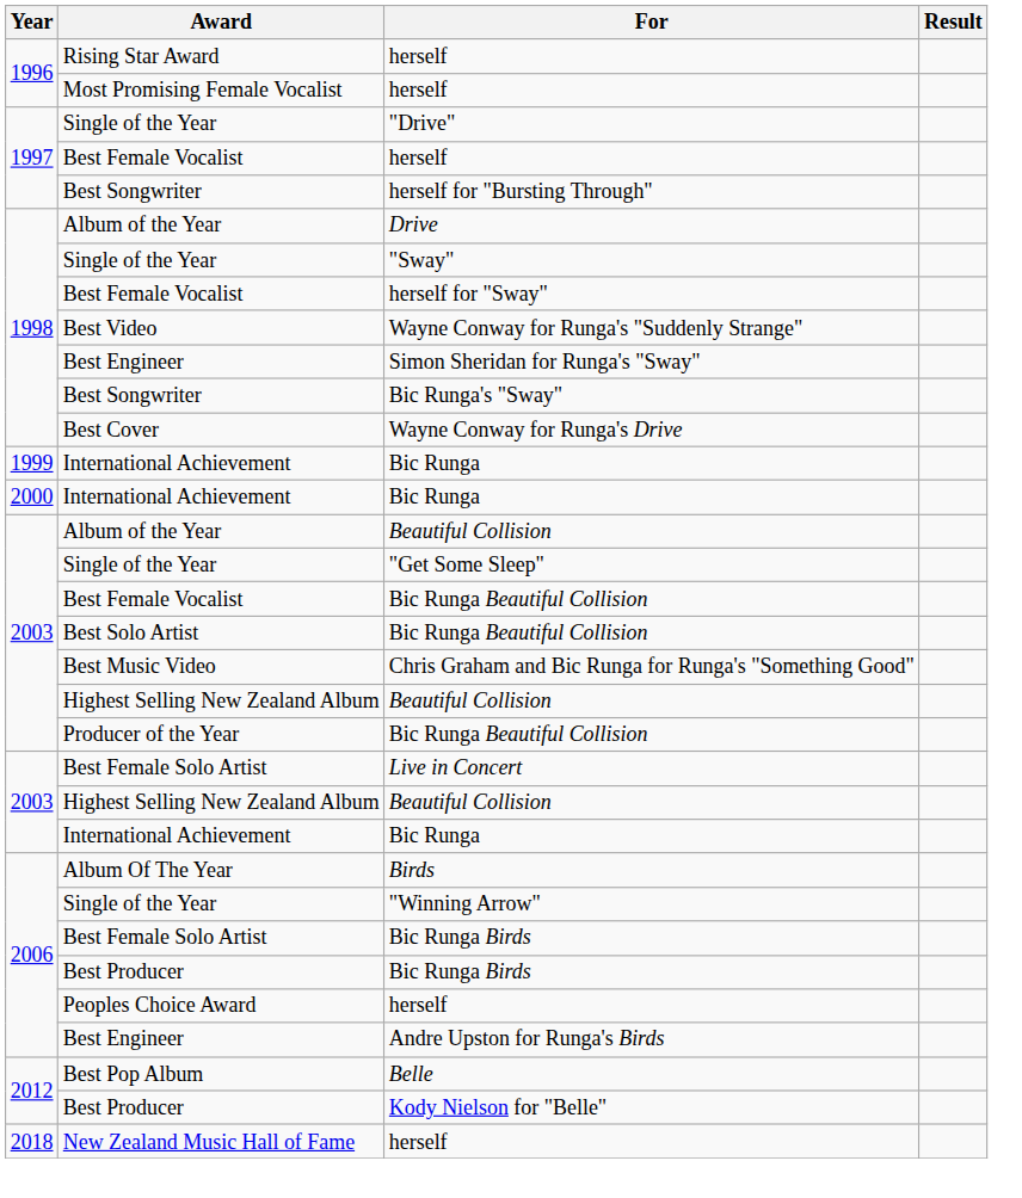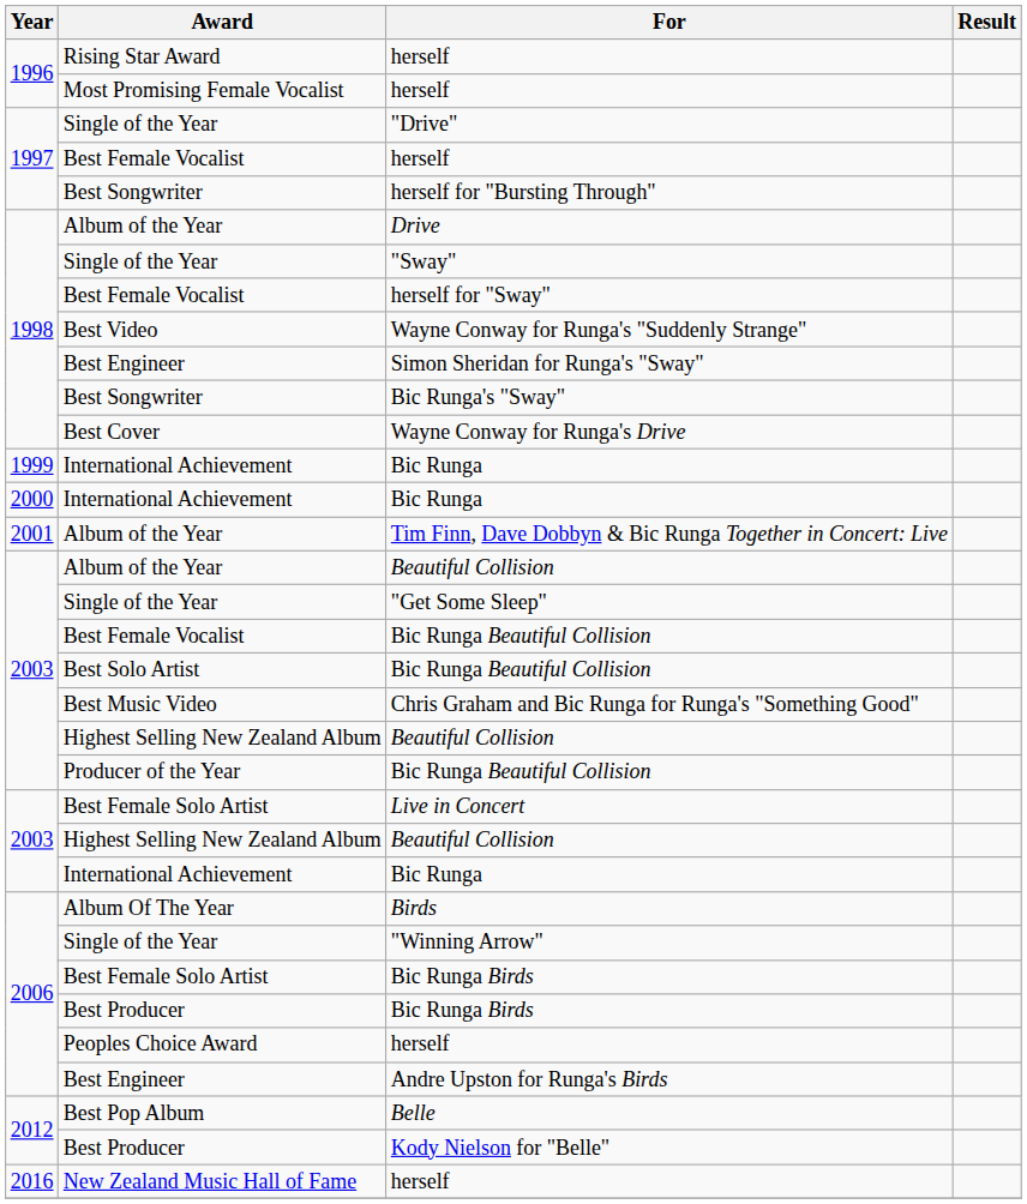+ row: 2001 | Album of the Year | Tim Finn, Dave Dobbyn & Bic Runga Together in Concert: Live
New Zealand Music Hall of Fame / herself | Year: 2018 -> 2016
